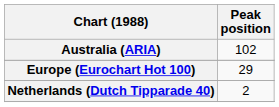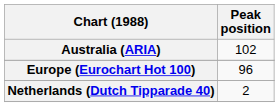Europe (Eurochart Hot 100) | Peak position: 29 -> 96
